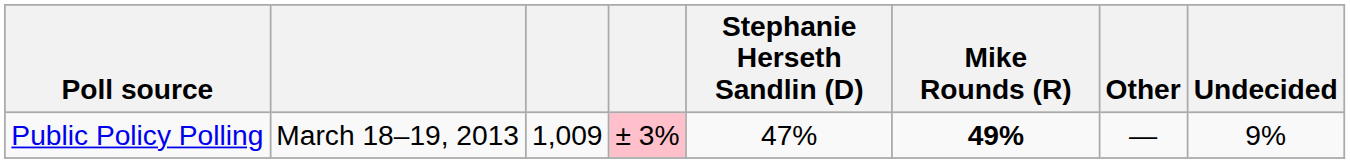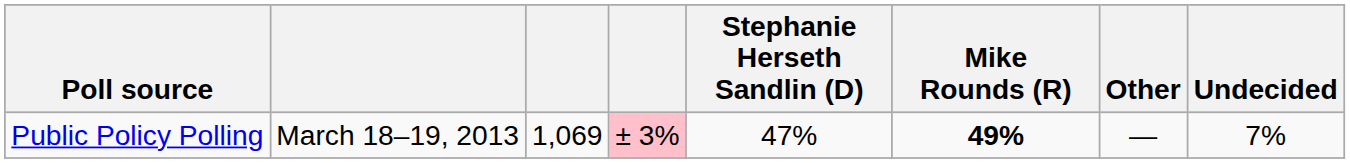Public Policy Polling | column 3: 1,009 -> 1,069
Public Policy Polling | Undecided: 9% -> 7%
